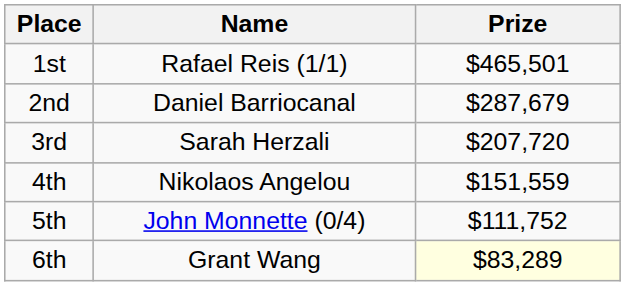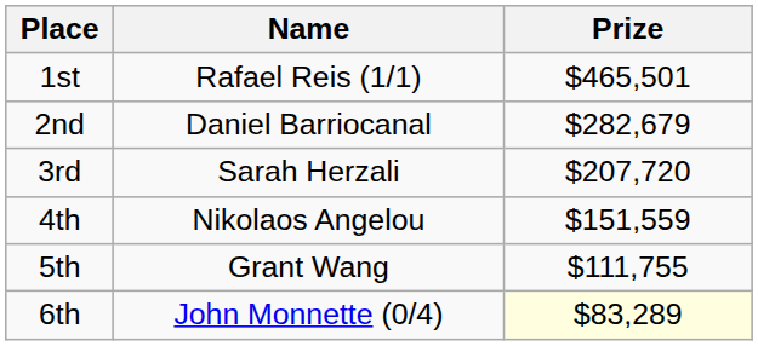2nd | Prize: $287,679 -> $282,679
5th | Name: John Monnette (0/4) -> Grant Wang
5th | Prize: $111,752 -> $111,755
6th | Name: Grant Wang -> John Monnette (0/4)
